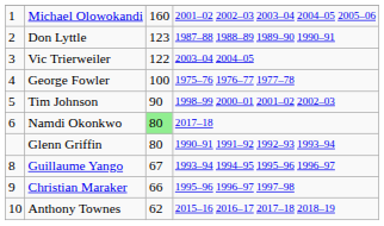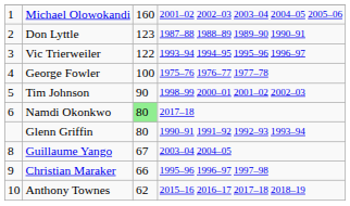Vic Trierweiler | column 4: 2003–04 2004–05 -> 1993–94 1994–95 1995–96 1996–97
Guillaume Yango | column 4: 1993–94 1994–95 1995–96 1996–97 -> 2003–04 2004–05
